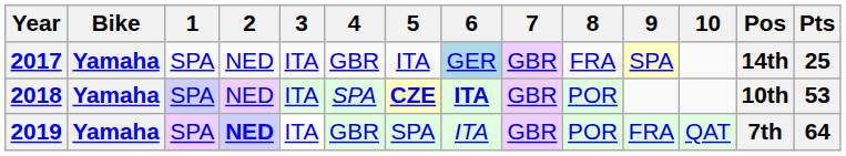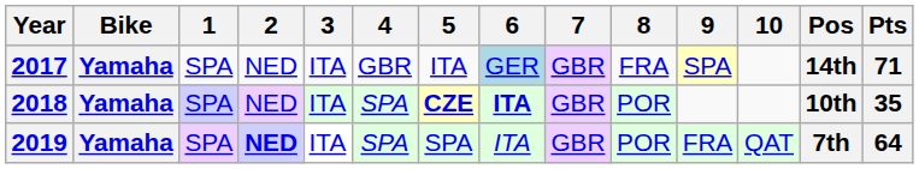2017 | Pts: 25 -> 71
2018 | Pts: 53 -> 35
2019 | 4: GBR -> SPA
